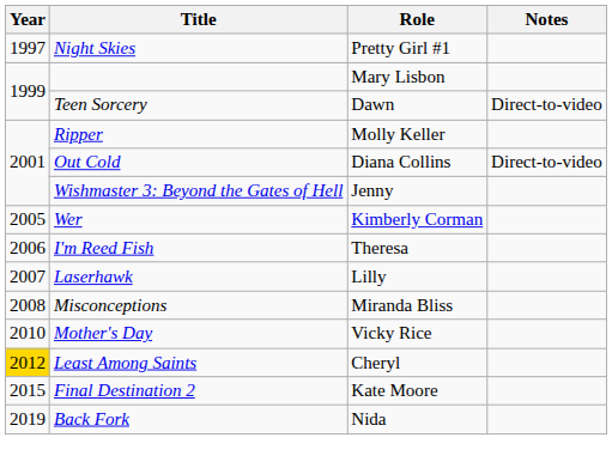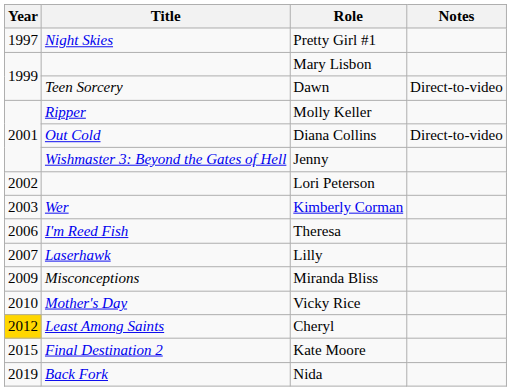+ row: 2002 | Lori Peterson
Kimberly Corman | Year: 2005 -> 2003
Miranda Bliss | Year: 2008 -> 2009
